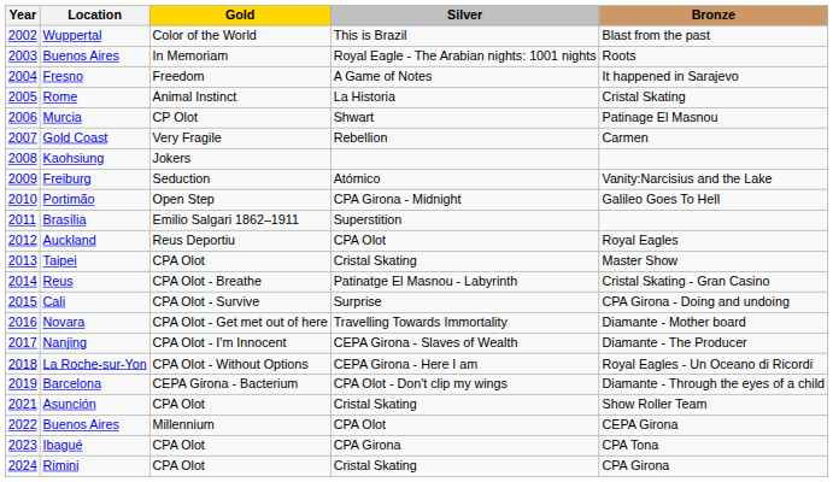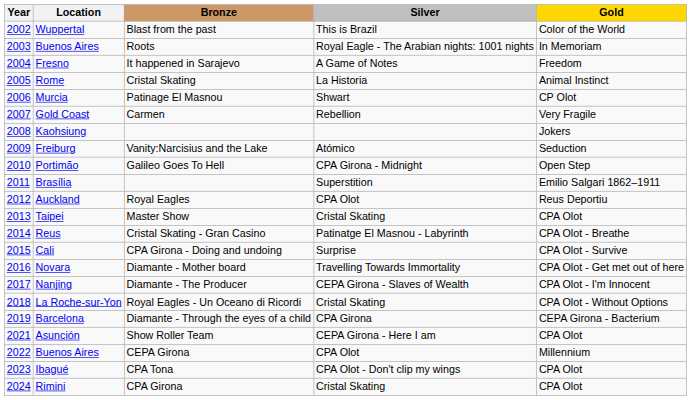columns swapped: Gold <-> Bronze
La Roche-sur-Yon | Silver: CEPA Girona - Here I am -> Cristal Skating
Barcelona | Silver: CPA Olot - Don't clip my wings -> CPA Girona
Asunción | Silver: Cristal Skating -> CEPA Girona - Here I am
Ibagué | Silver: CPA Girona -> CPA Olot - Don't clip my wings
